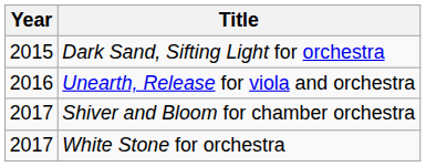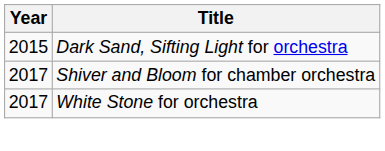- row: 2016 | Unearth, Release for viola and orchestra
